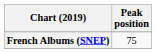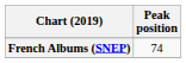French Albums (SNEP) | Peak position: 75 -> 74
